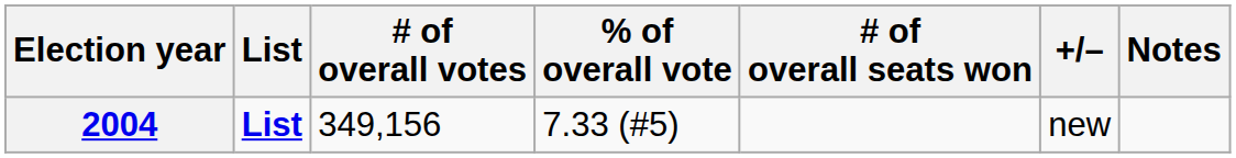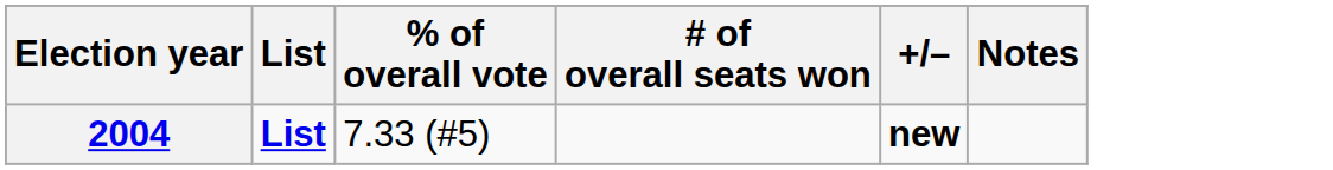- column: # of overall votes | 349,156
2004 | +/–: normal -> bold
